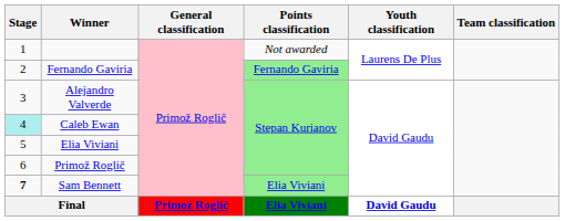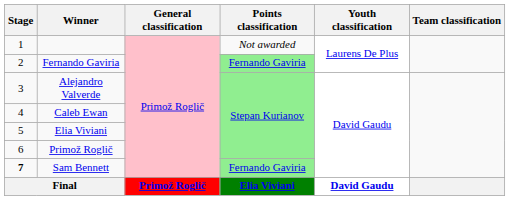Caleb Ewan | Stage: paleturquoise background -> no background
Sam Bennett | Points classification: Elia Viviani -> Fernando Gaviria
